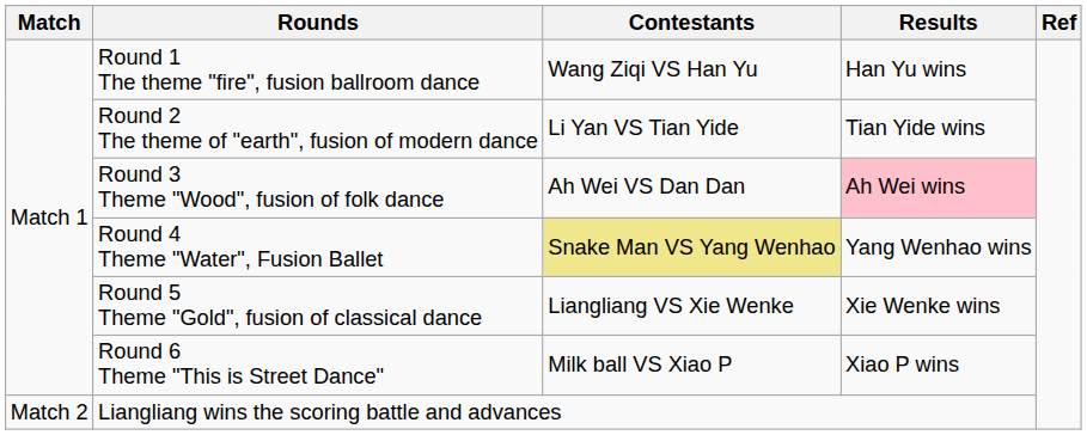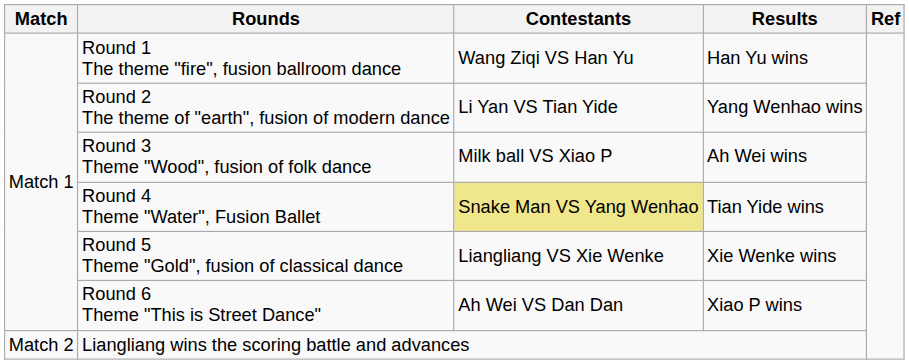Round 2 The theme of "earth", fusion of modern dance | Results: Tian Yide wins -> Yang Wenhao wins
Round 3 Theme "Wood", fusion of folk dance | Contestants: Ah Wei VS Dan Dan -> Milk ball VS Xiao P
Round 3 Theme "Wood", fusion of folk dance | Results: pink background -> no background
Round 4 Theme "Water", Fusion Ballet | Results: Yang Wenhao wins -> Tian Yide wins
Round 6 Theme "This is Street Dance" | Contestants: Milk ball VS Xiao P -> Ah Wei VS Dan Dan
